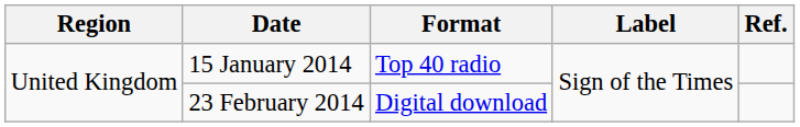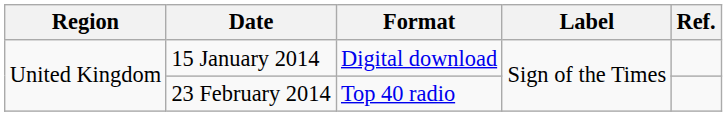15 January 2014 | Format: Top 40 radio -> Digital download
23 February 2014 | Format: Digital download -> Top 40 radio
